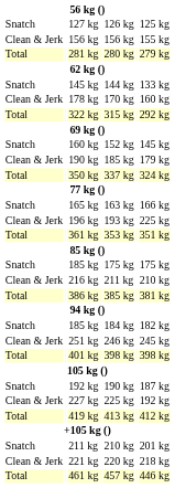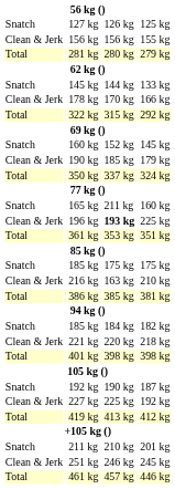178 kg | column 7: 160 kg -> 166 kg
165 kg | column 5: 163 kg -> 211 kg
165 kg | column 7: 166 kg -> 160 kg
196 kg | column 5: normal -> bold
216 kg | column 5: 211 kg -> 163 kg
rows swapped: 221 kg <-> 251 kg
